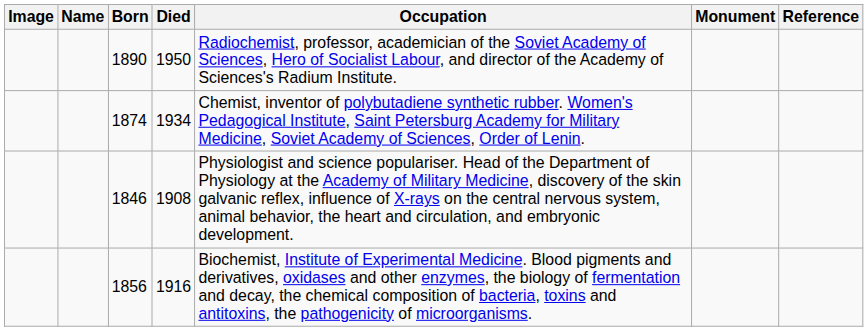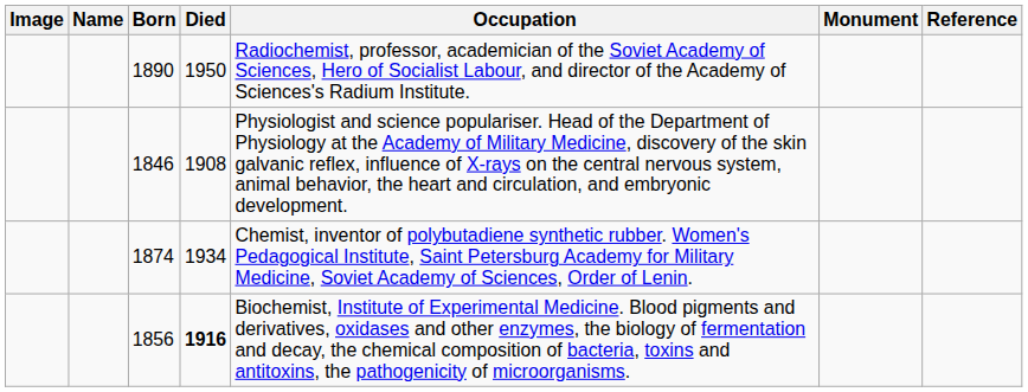rows swapped: 1874 <-> 1846
1856 | Died: normal -> bold
